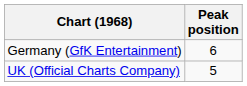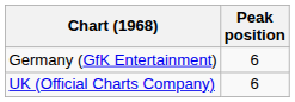UK (Official Charts Company) | Peak position: 5 -> 6
